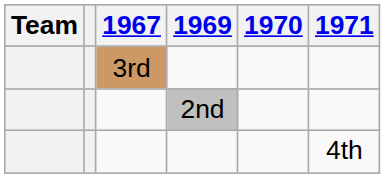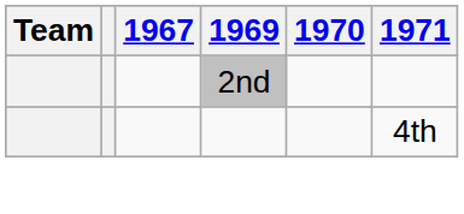- row: 3rd
